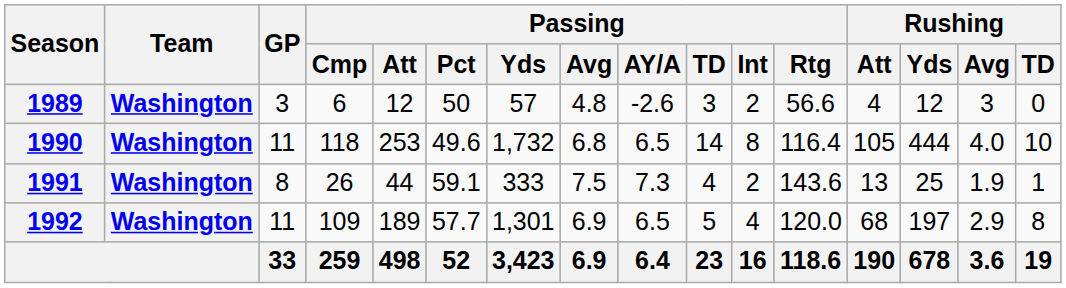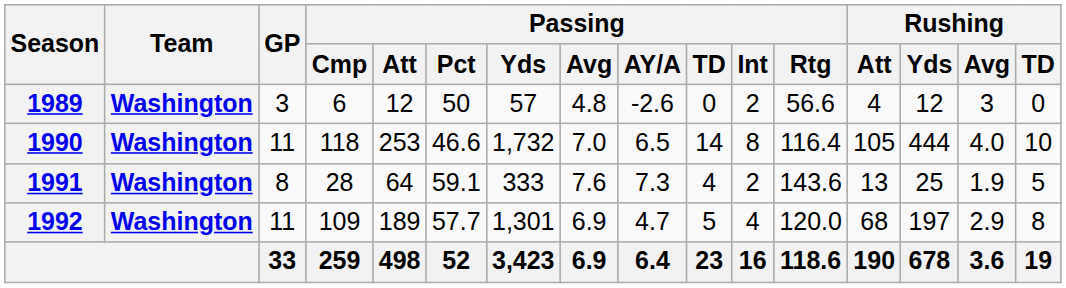1989 | Passing / TD: 3 -> 0
1990 | Passing / Pct: 49.6 -> 46.6
1990 | Passing / Avg: 6.8 -> 7.0
1991 | Passing / Cmp: 26 -> 28
1991 | Passing / Att: 44 -> 64
1991 | Passing / Avg: 7.5 -> 7.6
1991 | Rushing / TD: 1 -> 5
1992 | Passing / AY/A: 6.5 -> 4.7
